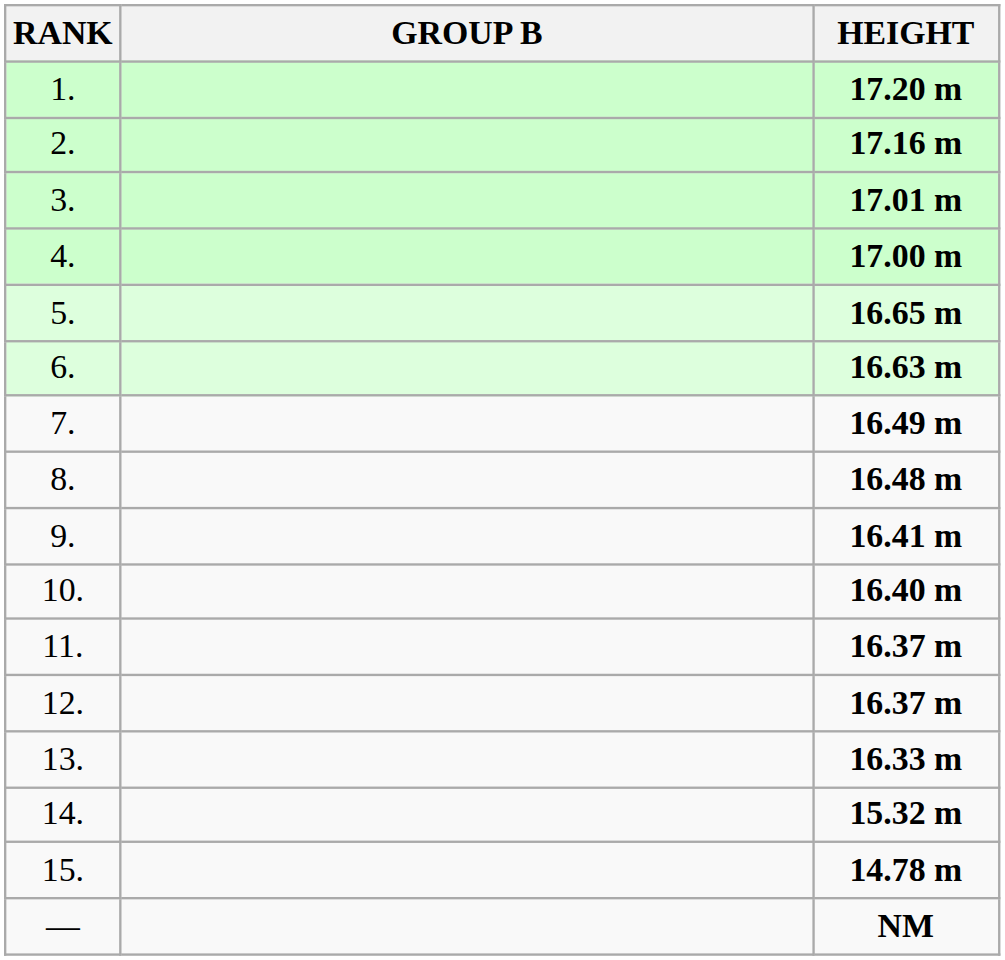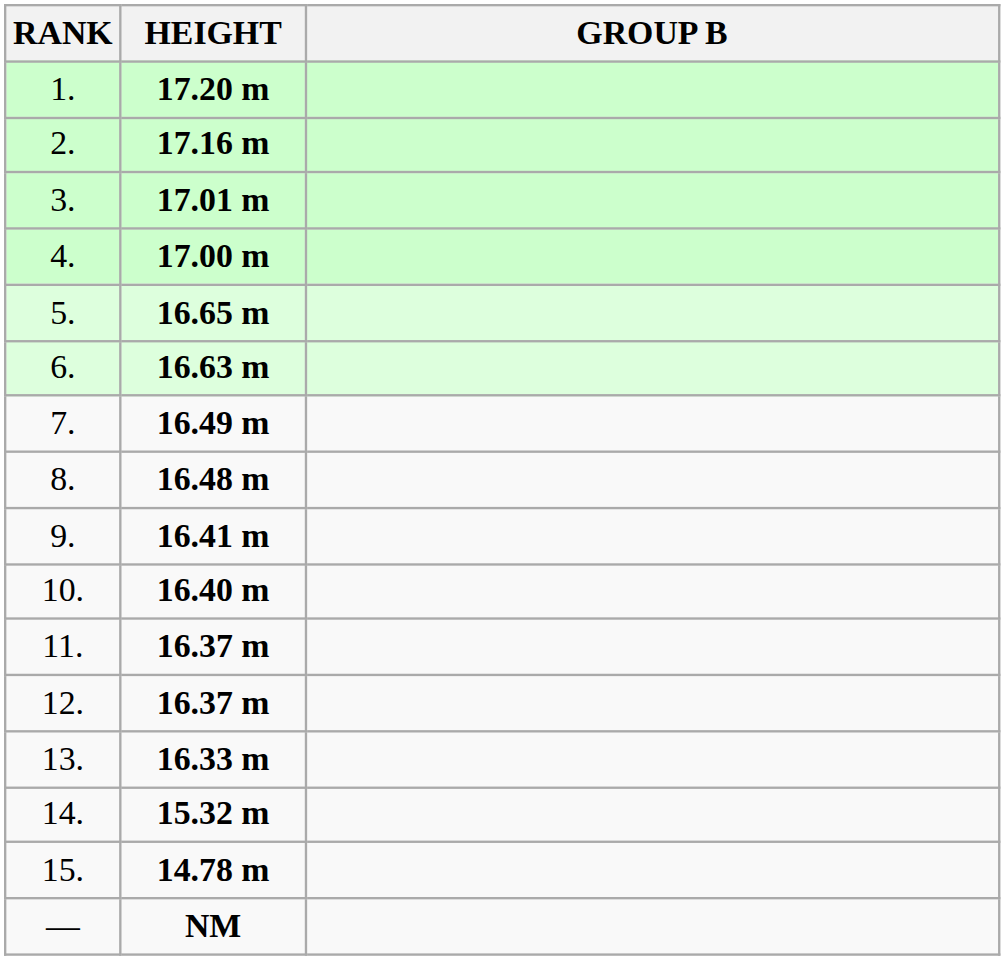columns swapped: GROUP B <-> HEIGHT
